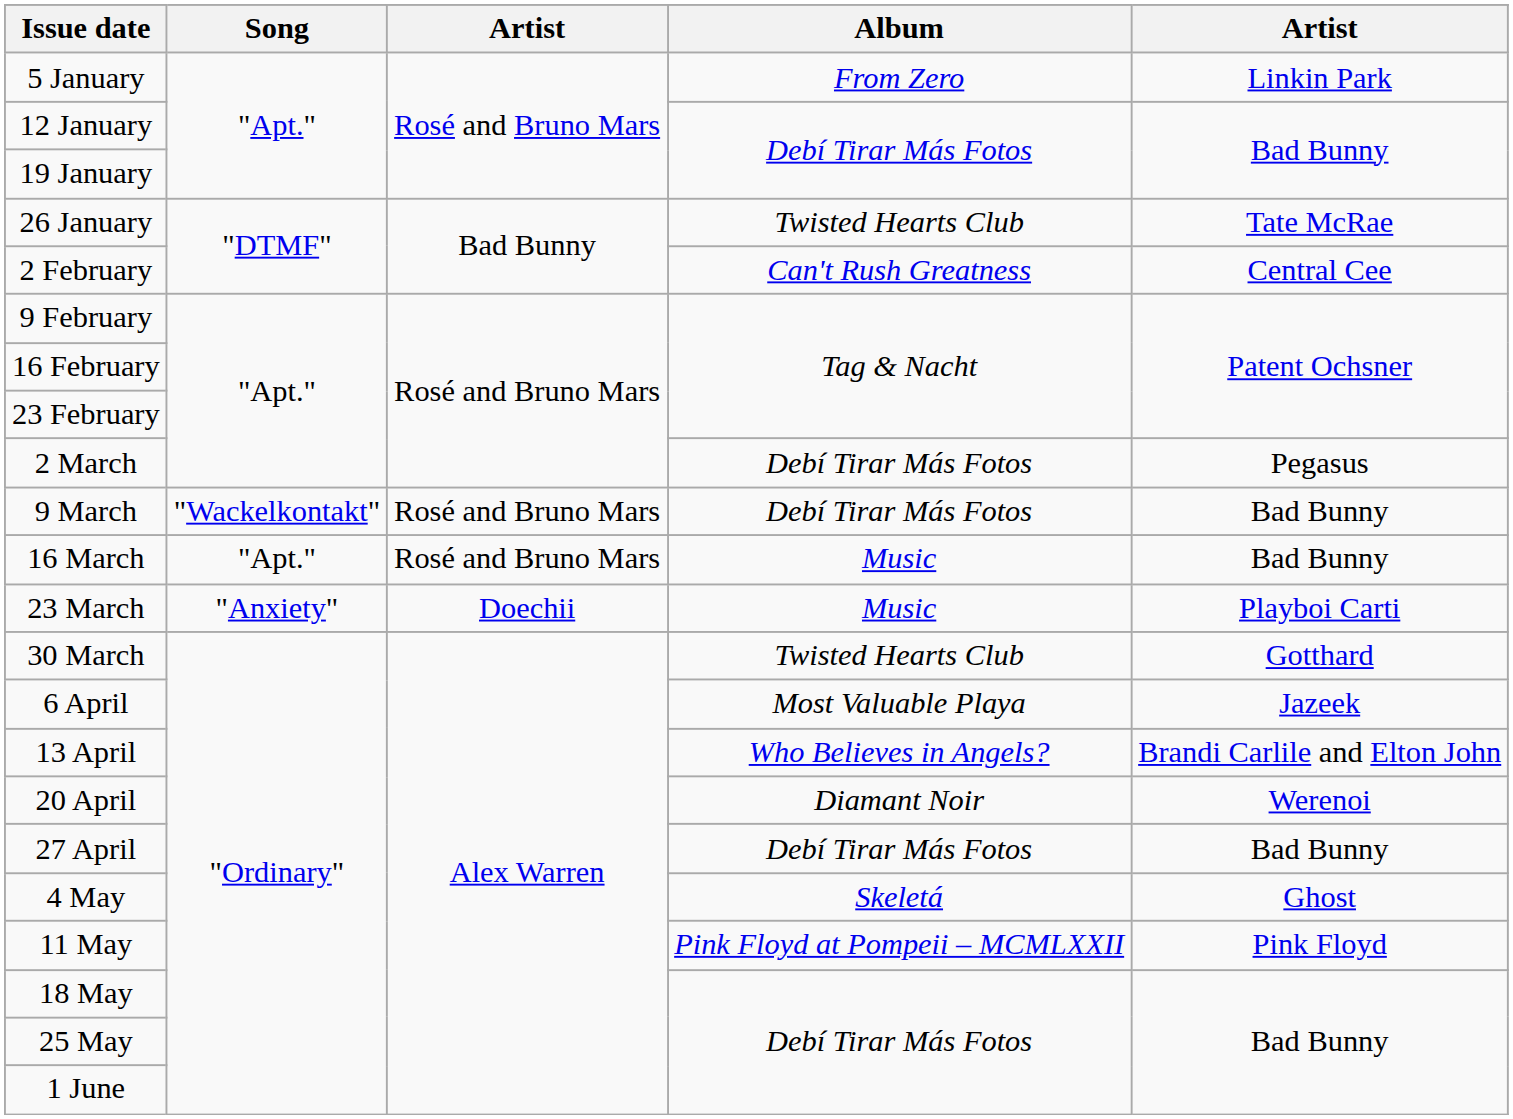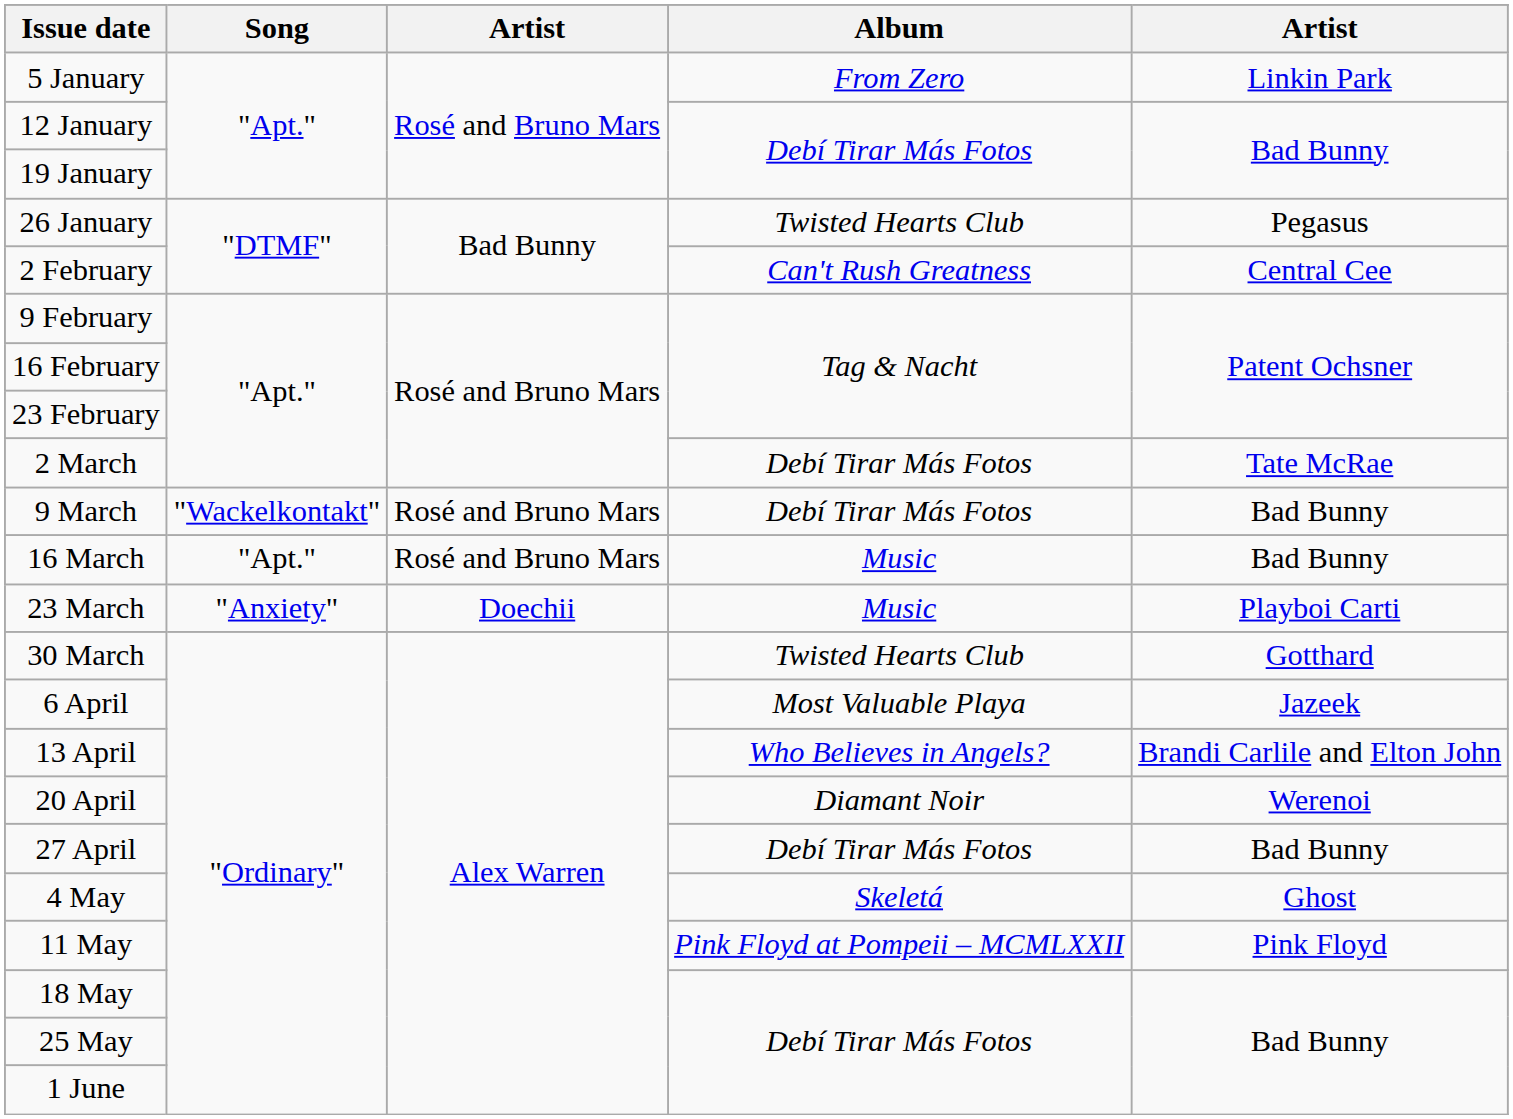26 January | column 5: Tate McRae -> Pegasus
2 March | column 5: Pegasus -> Tate McRae
